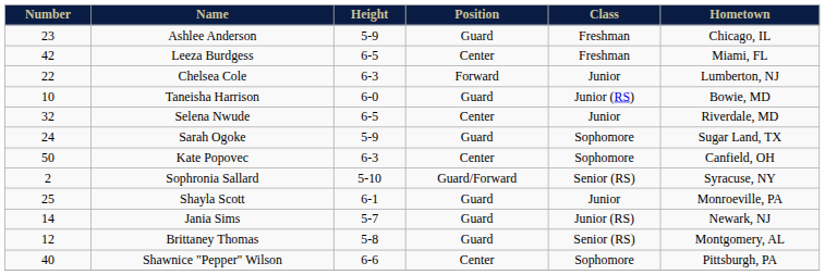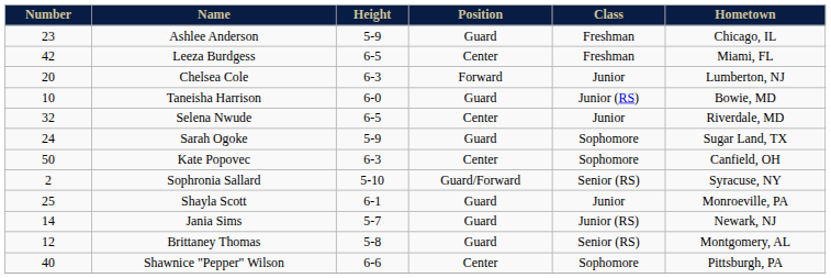Chelsea Cole | Number: 22 -> 20
